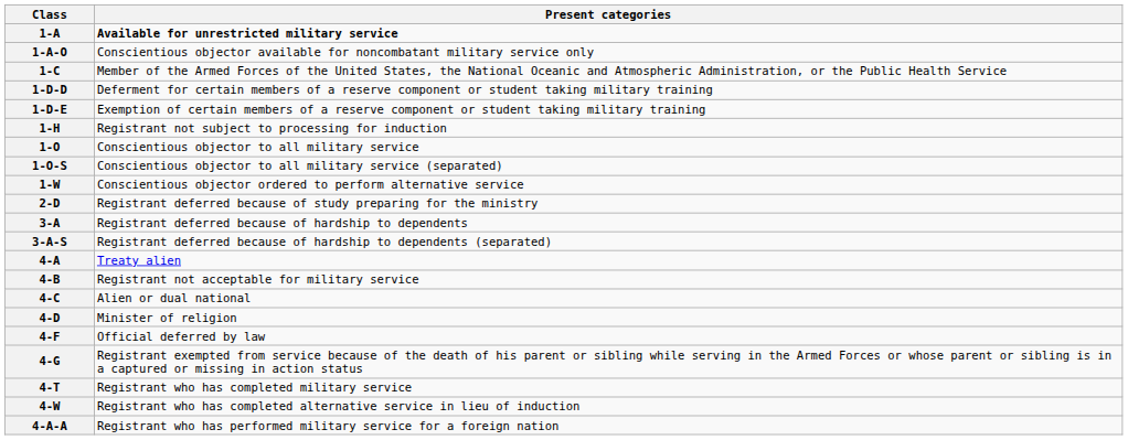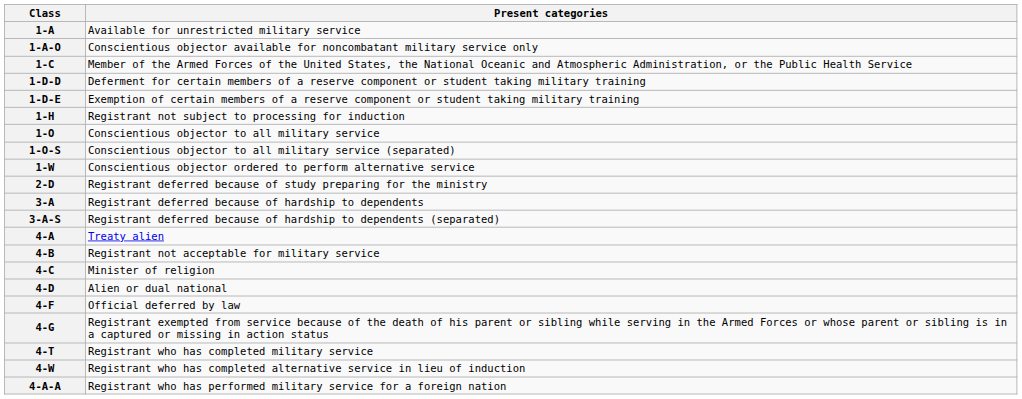1-A | Present categories: bold -> normal
4-C | Present categories: Alien or dual national -> Minister of religion
4-D | Present categories: Minister of religion -> Alien or dual national
